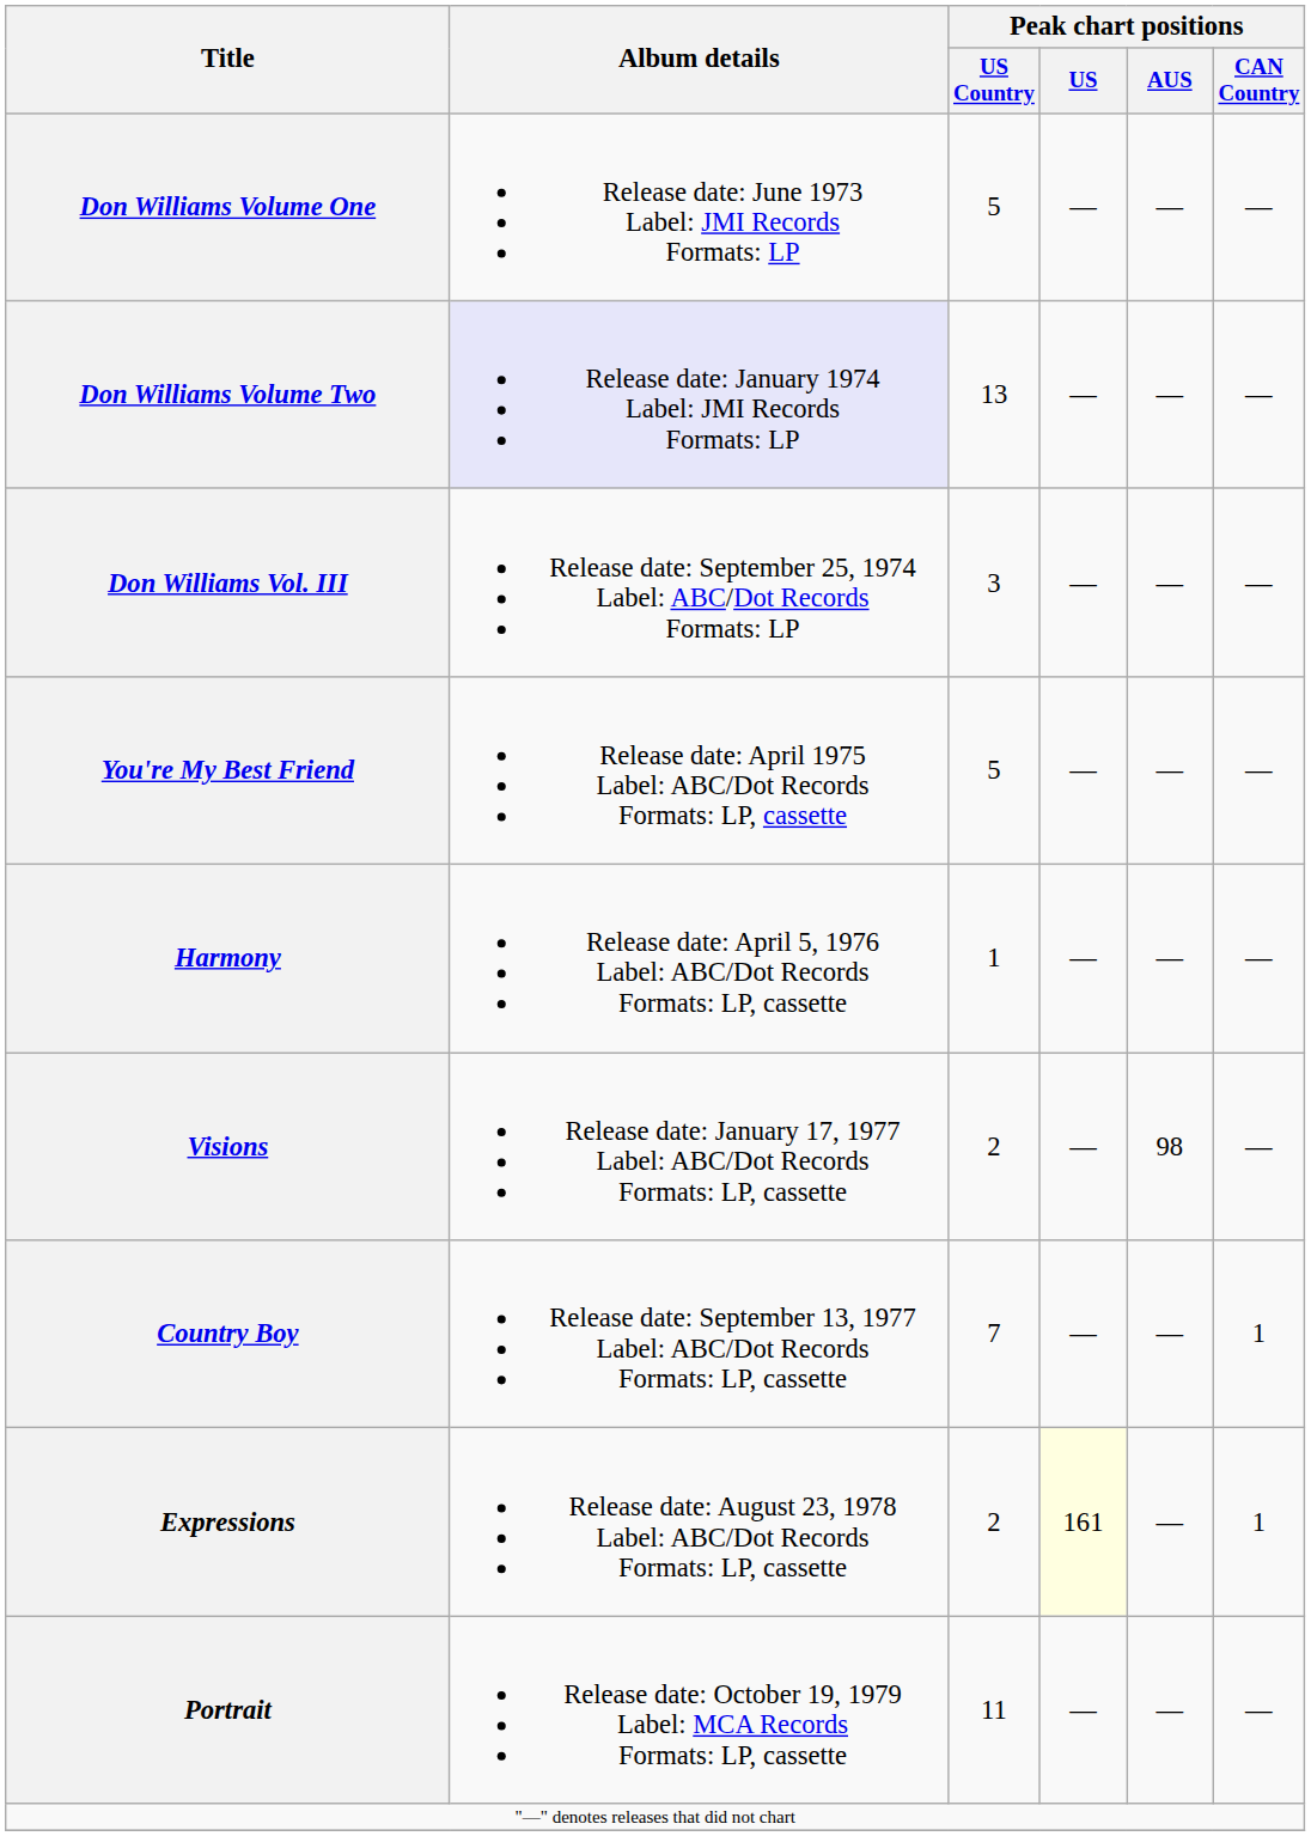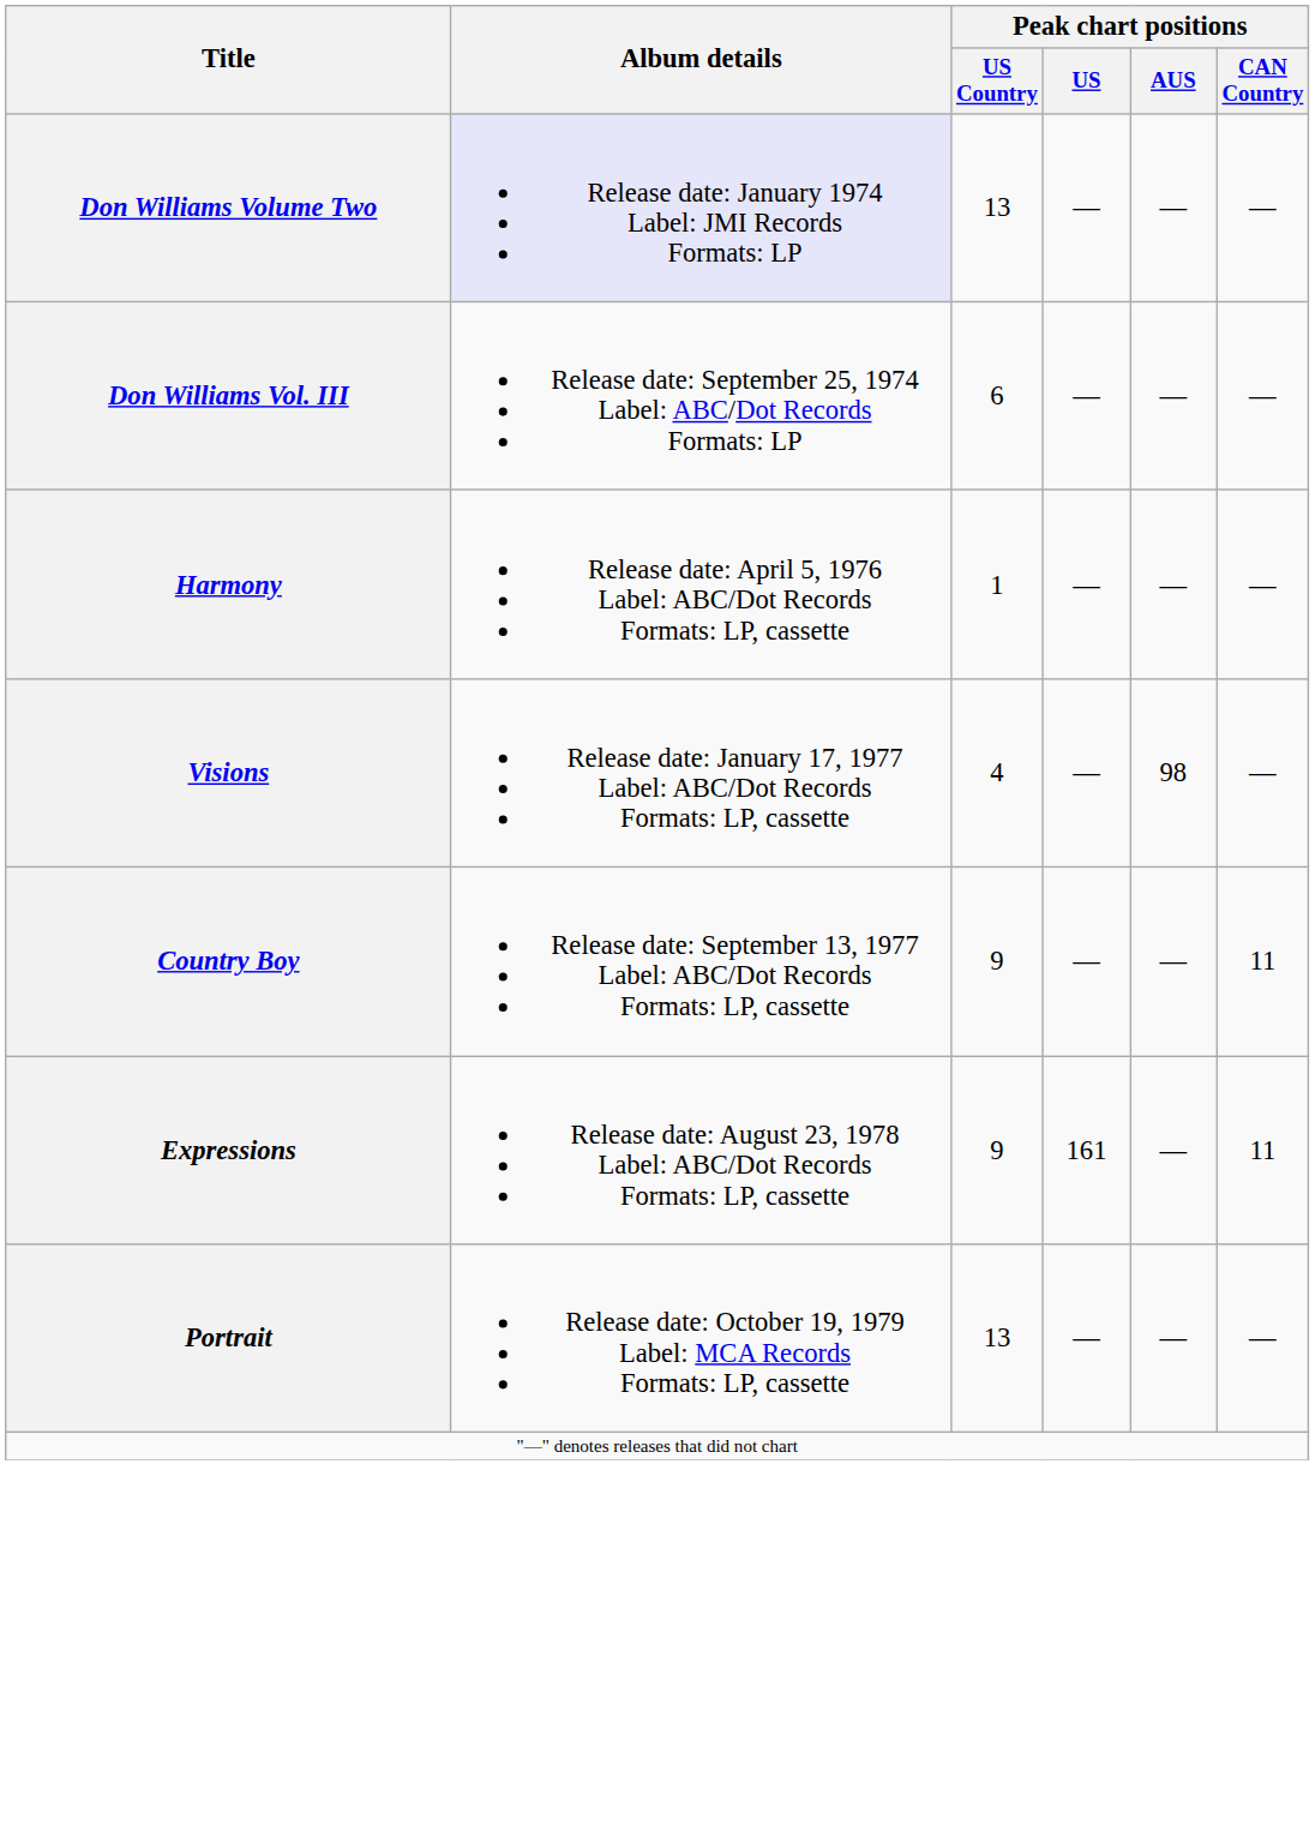- row: Don Williams Volume One | Release date: June 1973 Label: JMI Records Formats: LP | 5 | — | — | —
Don Williams Vol. III | Peak chart positions / US Country: 3 -> 6
- row: You're My Best Friend | Release date: April 1975 Label: ABC/Dot Records Formats: LP, cassette | 5 | — | — | —
Visions | Peak chart positions / US Country: 2 -> 4
Country Boy | Peak chart positions / US Country: 7 -> 9
Country Boy | Peak chart positions / CAN Country: 1 -> 11
Expressions | Peak chart positions / US Country: 2 -> 9
Expressions | Peak chart positions / US: lightyellow background -> no background
Expressions | Peak chart positions / CAN Country: 1 -> 11
Portrait | Peak chart positions / US Country: 11 -> 13
